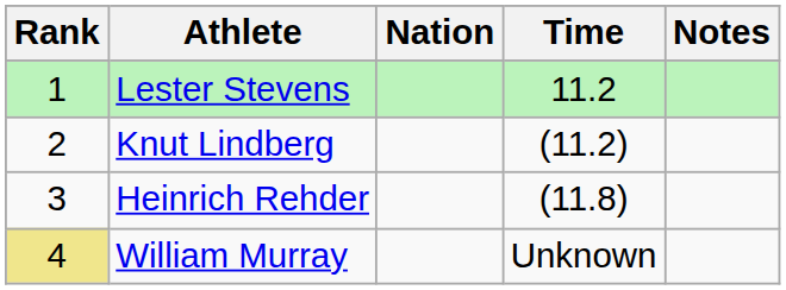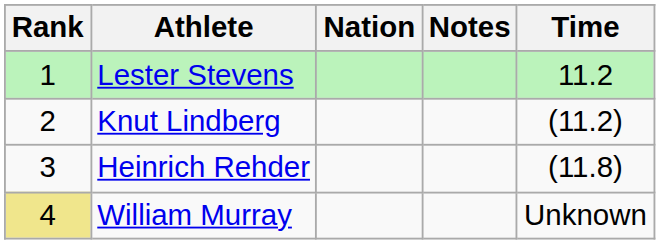columns swapped: Time <-> Notes
